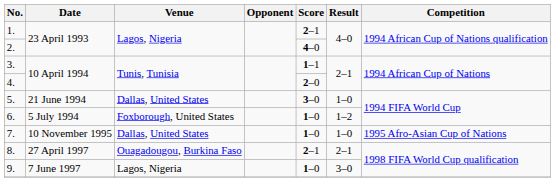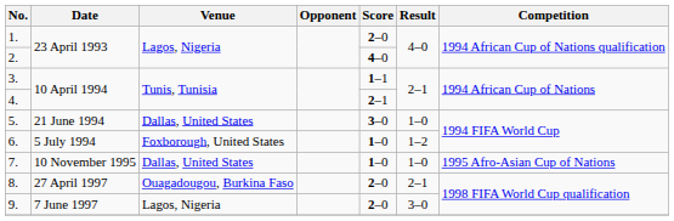1. | Score: 2–1 -> 2–0
4. | Score: 2–0 -> 2–1
8. | Score: 2–1 -> 2–0
9. | Score: 1–0 -> 2–0
